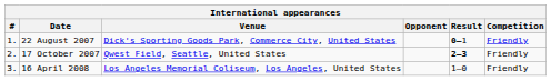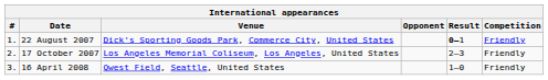17 October 2007 | Venue: Qwest Field, Seattle, United States -> Los Angeles Memorial Coliseum, Los Angeles, United States
17 October 2007 | Result: bold -> normal
16 April 2008 | Venue: Los Angeles Memorial Coliseum, Los Angeles, United States -> Qwest Field, Seattle, United States
